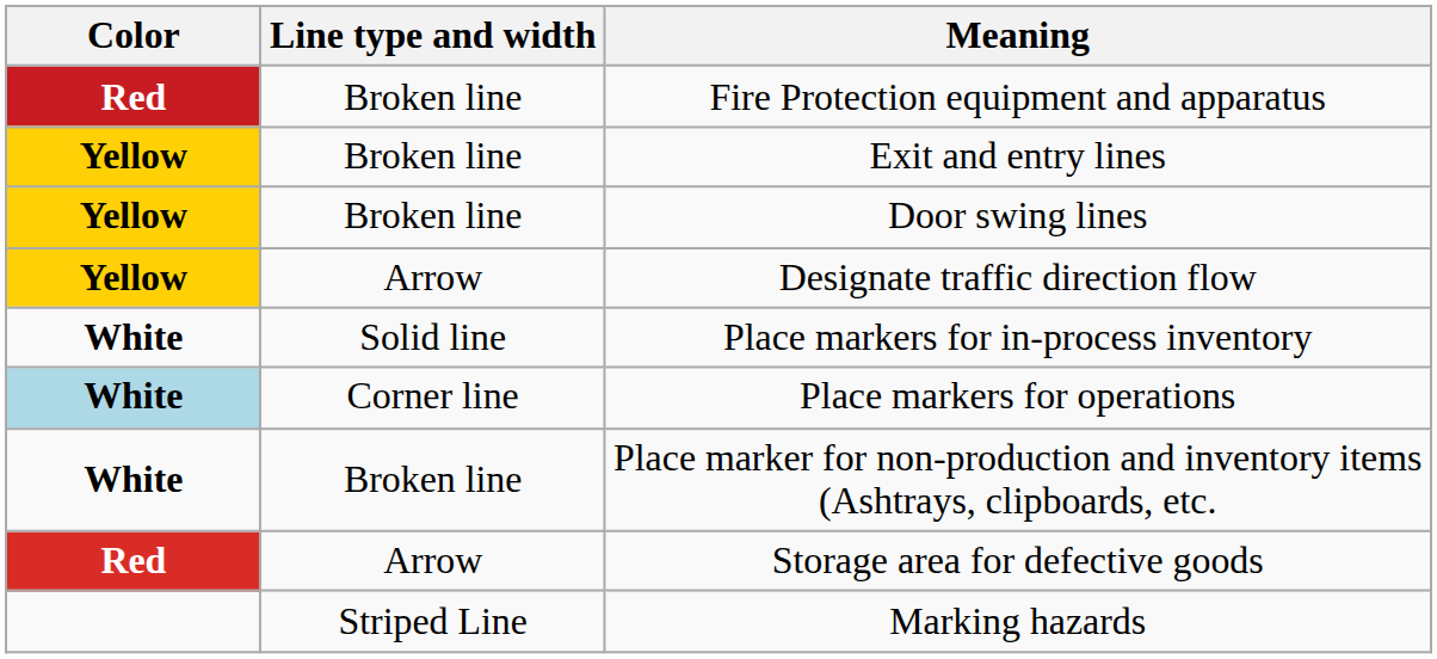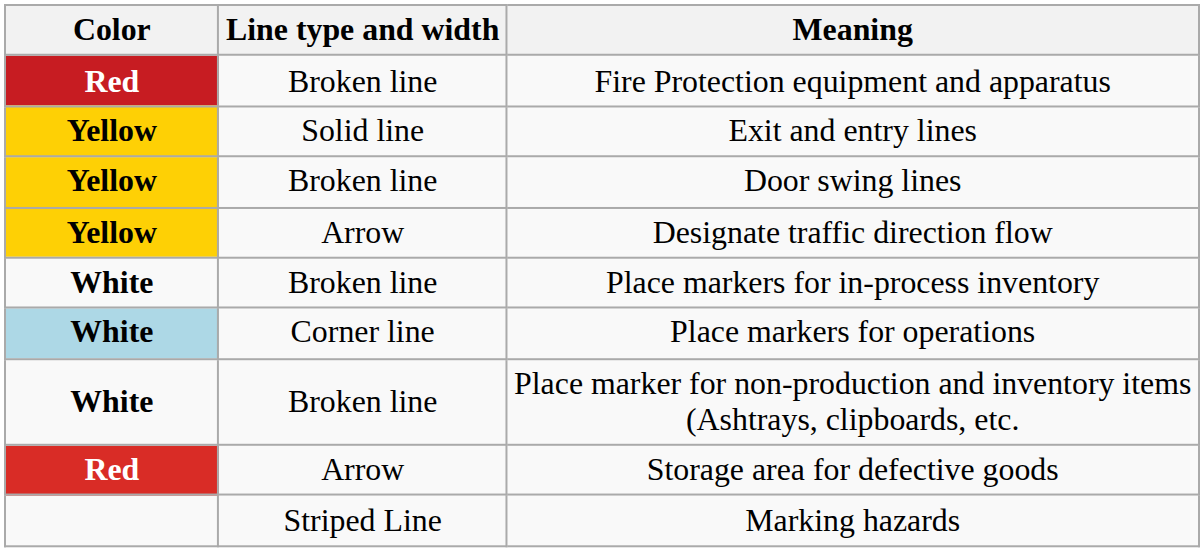Exit and entry lines | Line type and width: Broken line -> Solid line
Place markers for in-process inventory | Line type and width: Solid line -> Broken line
